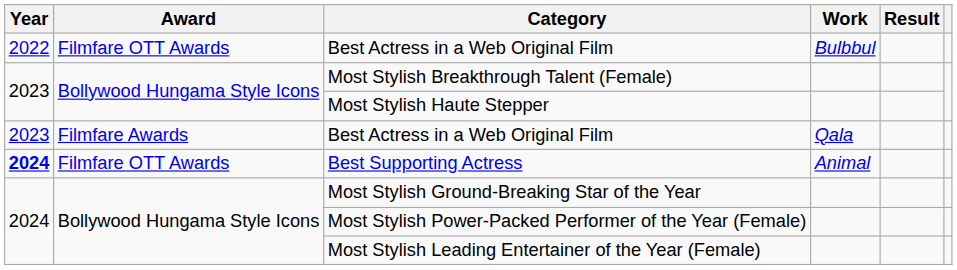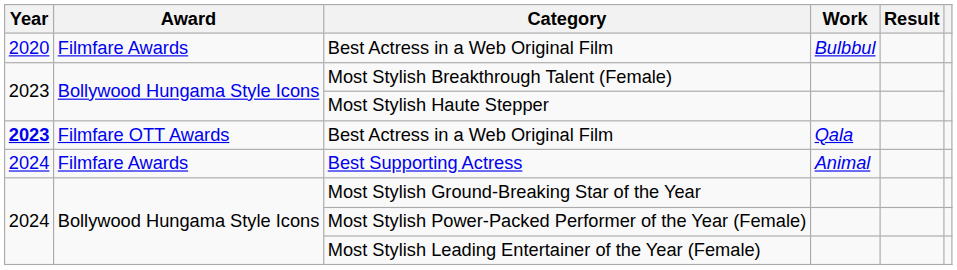Best Actress in a Web Original Film / Bulbbul | Year: 2022 -> 2020
Best Actress in a Web Original Film / Bulbbul | Award: Filmfare OTT Awards -> Filmfare Awards
Best Actress in a Web Original Film / Qala | Year: normal -> bold
Best Actress in a Web Original Film / Qala | Award: Filmfare Awards -> Filmfare OTT Awards
Best Supporting Actress | Year: bold -> normal
Best Supporting Actress | Award: Filmfare OTT Awards -> Filmfare Awards
